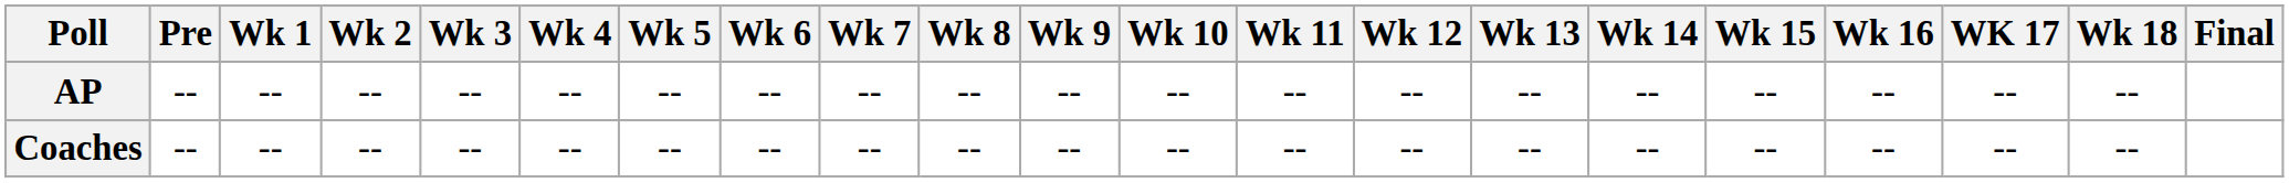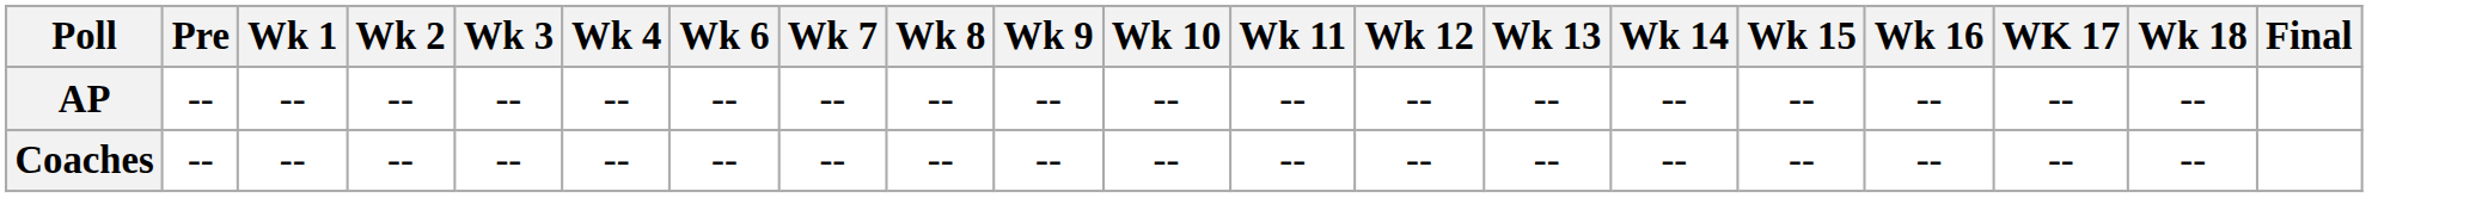- column: Wk 5 | -- | --
